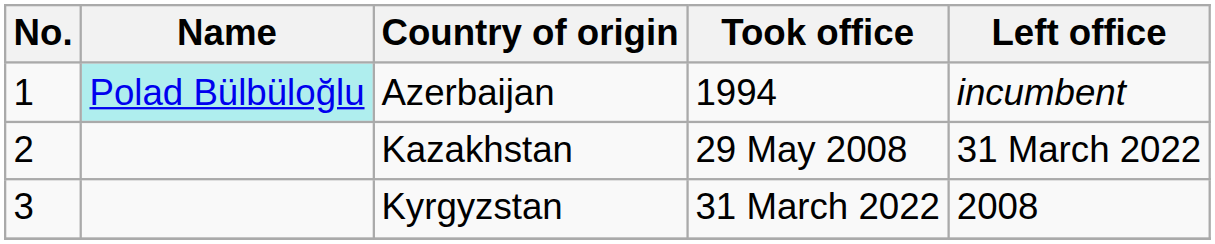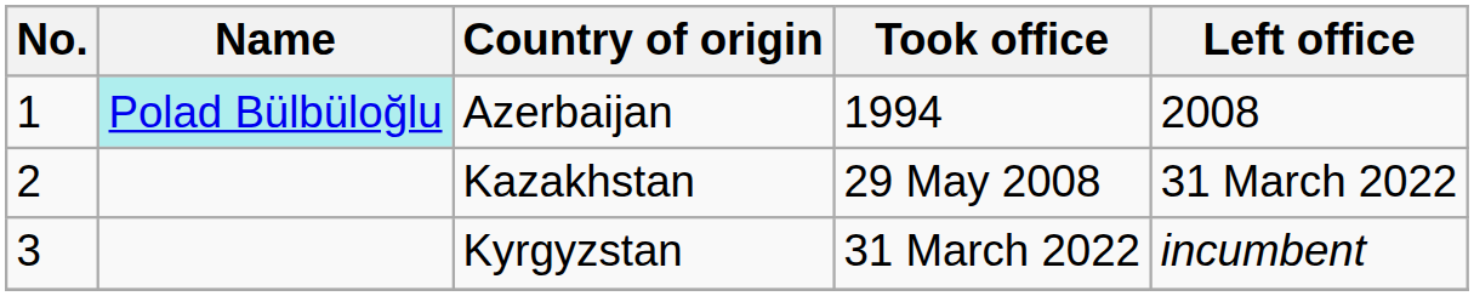Azerbaijan | Left office: incumbent -> 2008
Kyrgyzstan | Left office: 2008 -> incumbent
